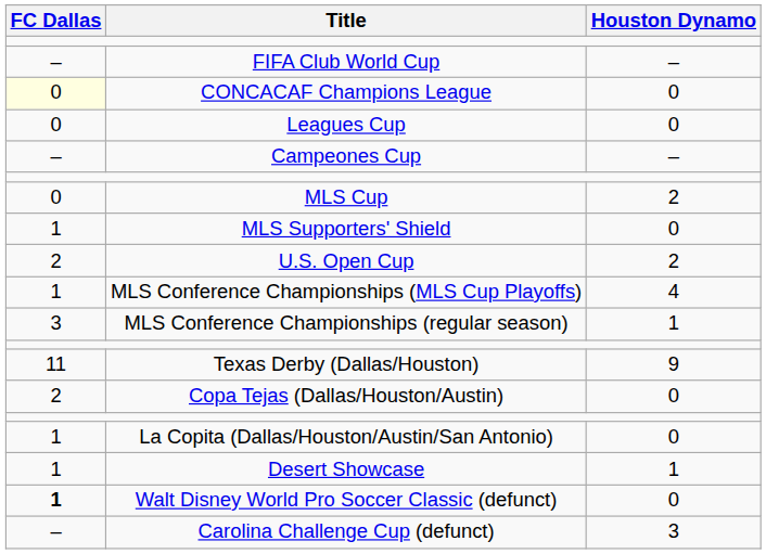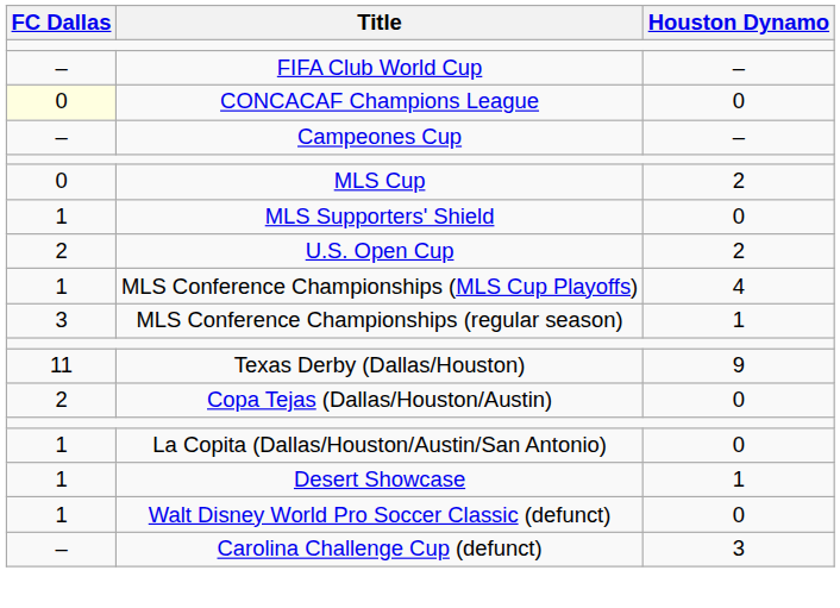- row: 0 | Leagues Cup | 0
Walt Disney World Pro Soccer Classic (defunct) | FC Dallas: bold -> normal
